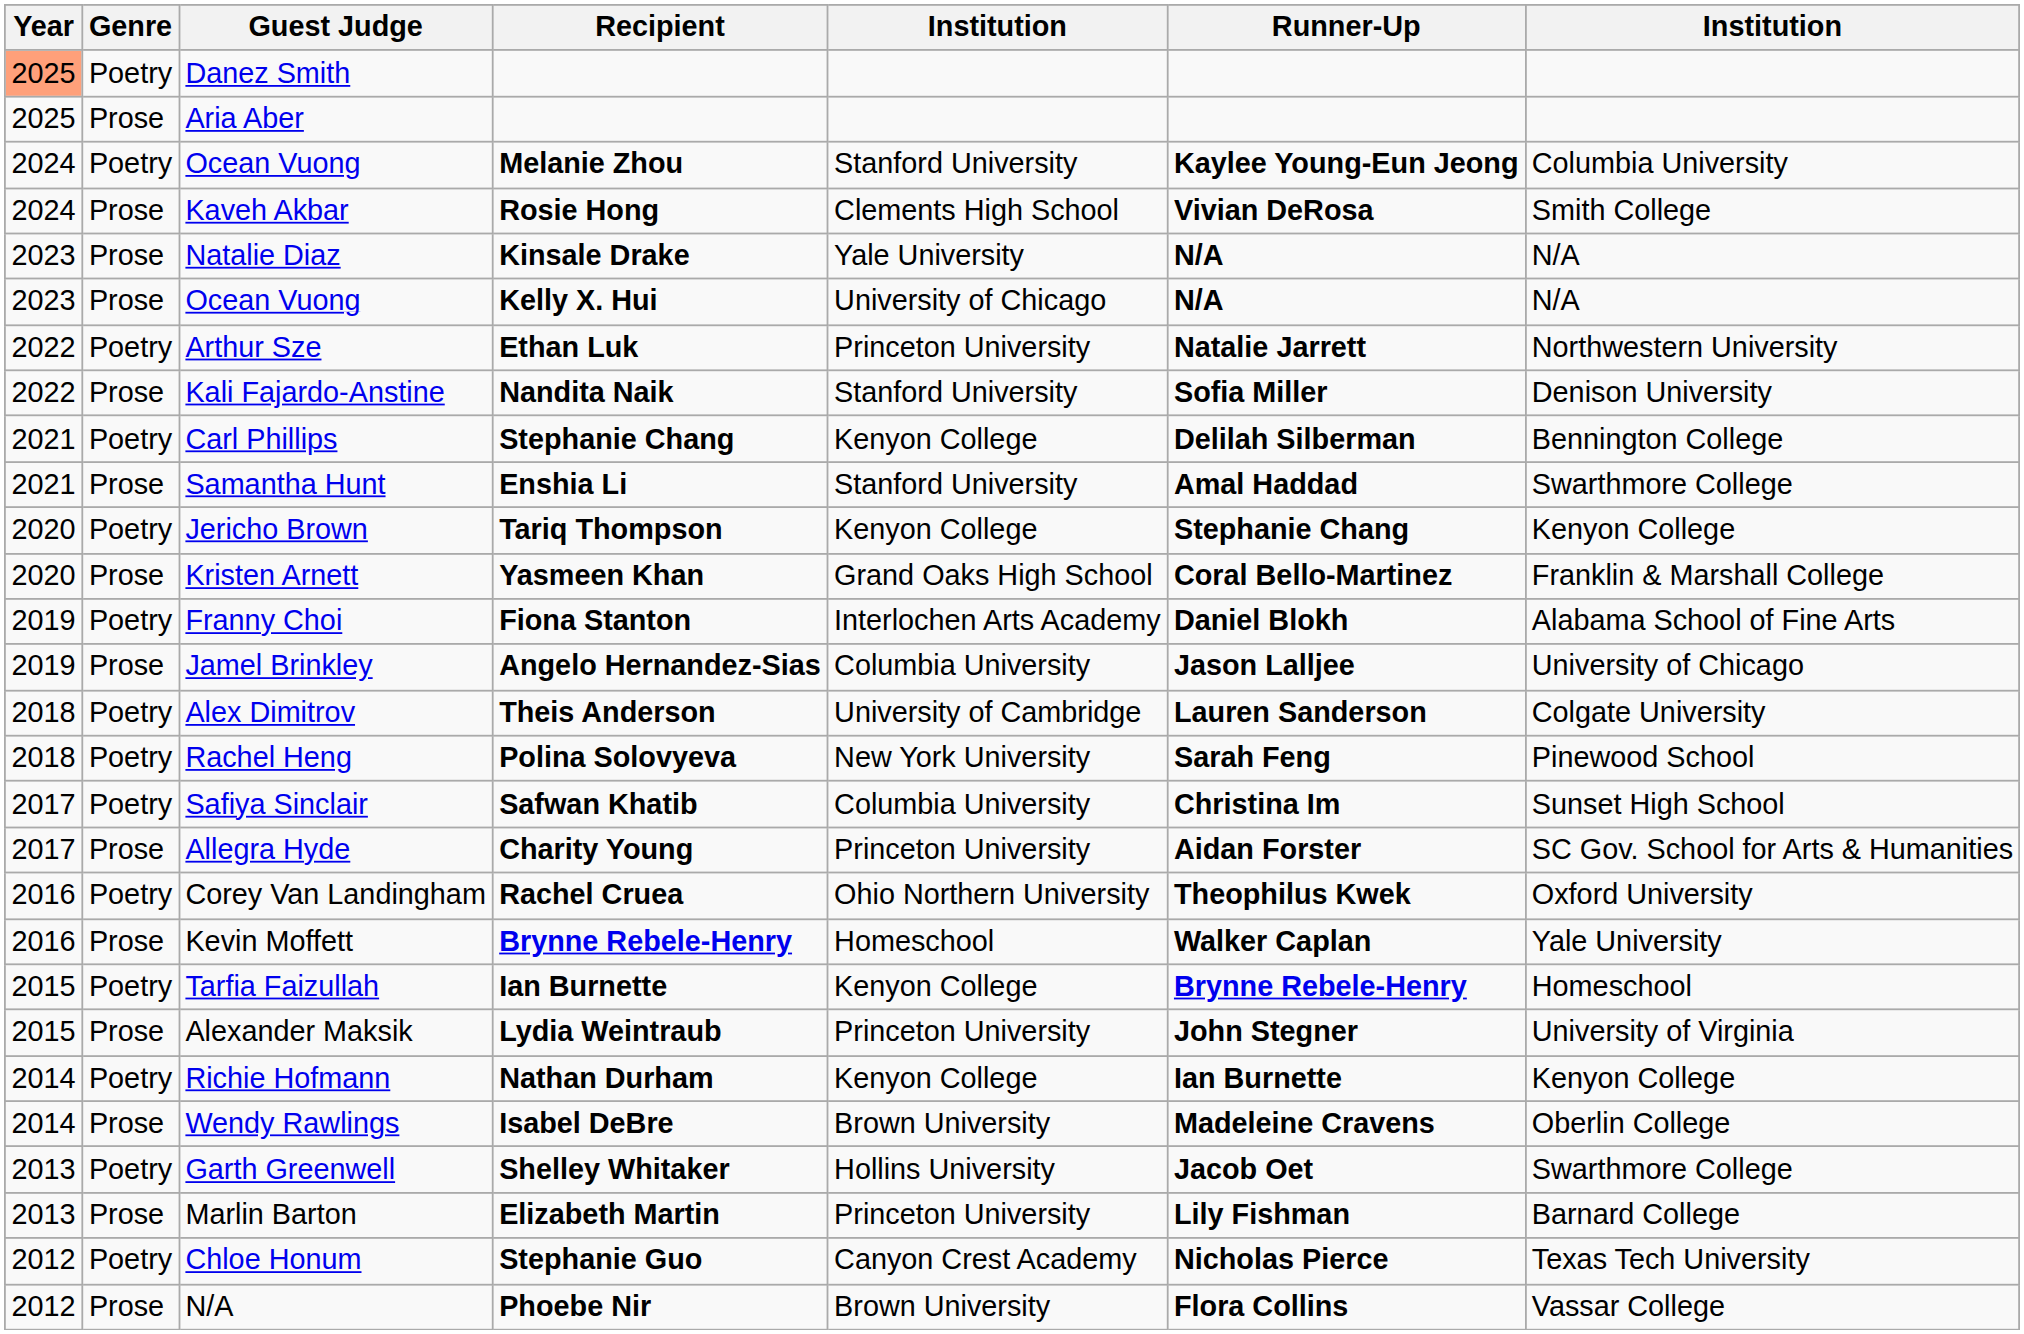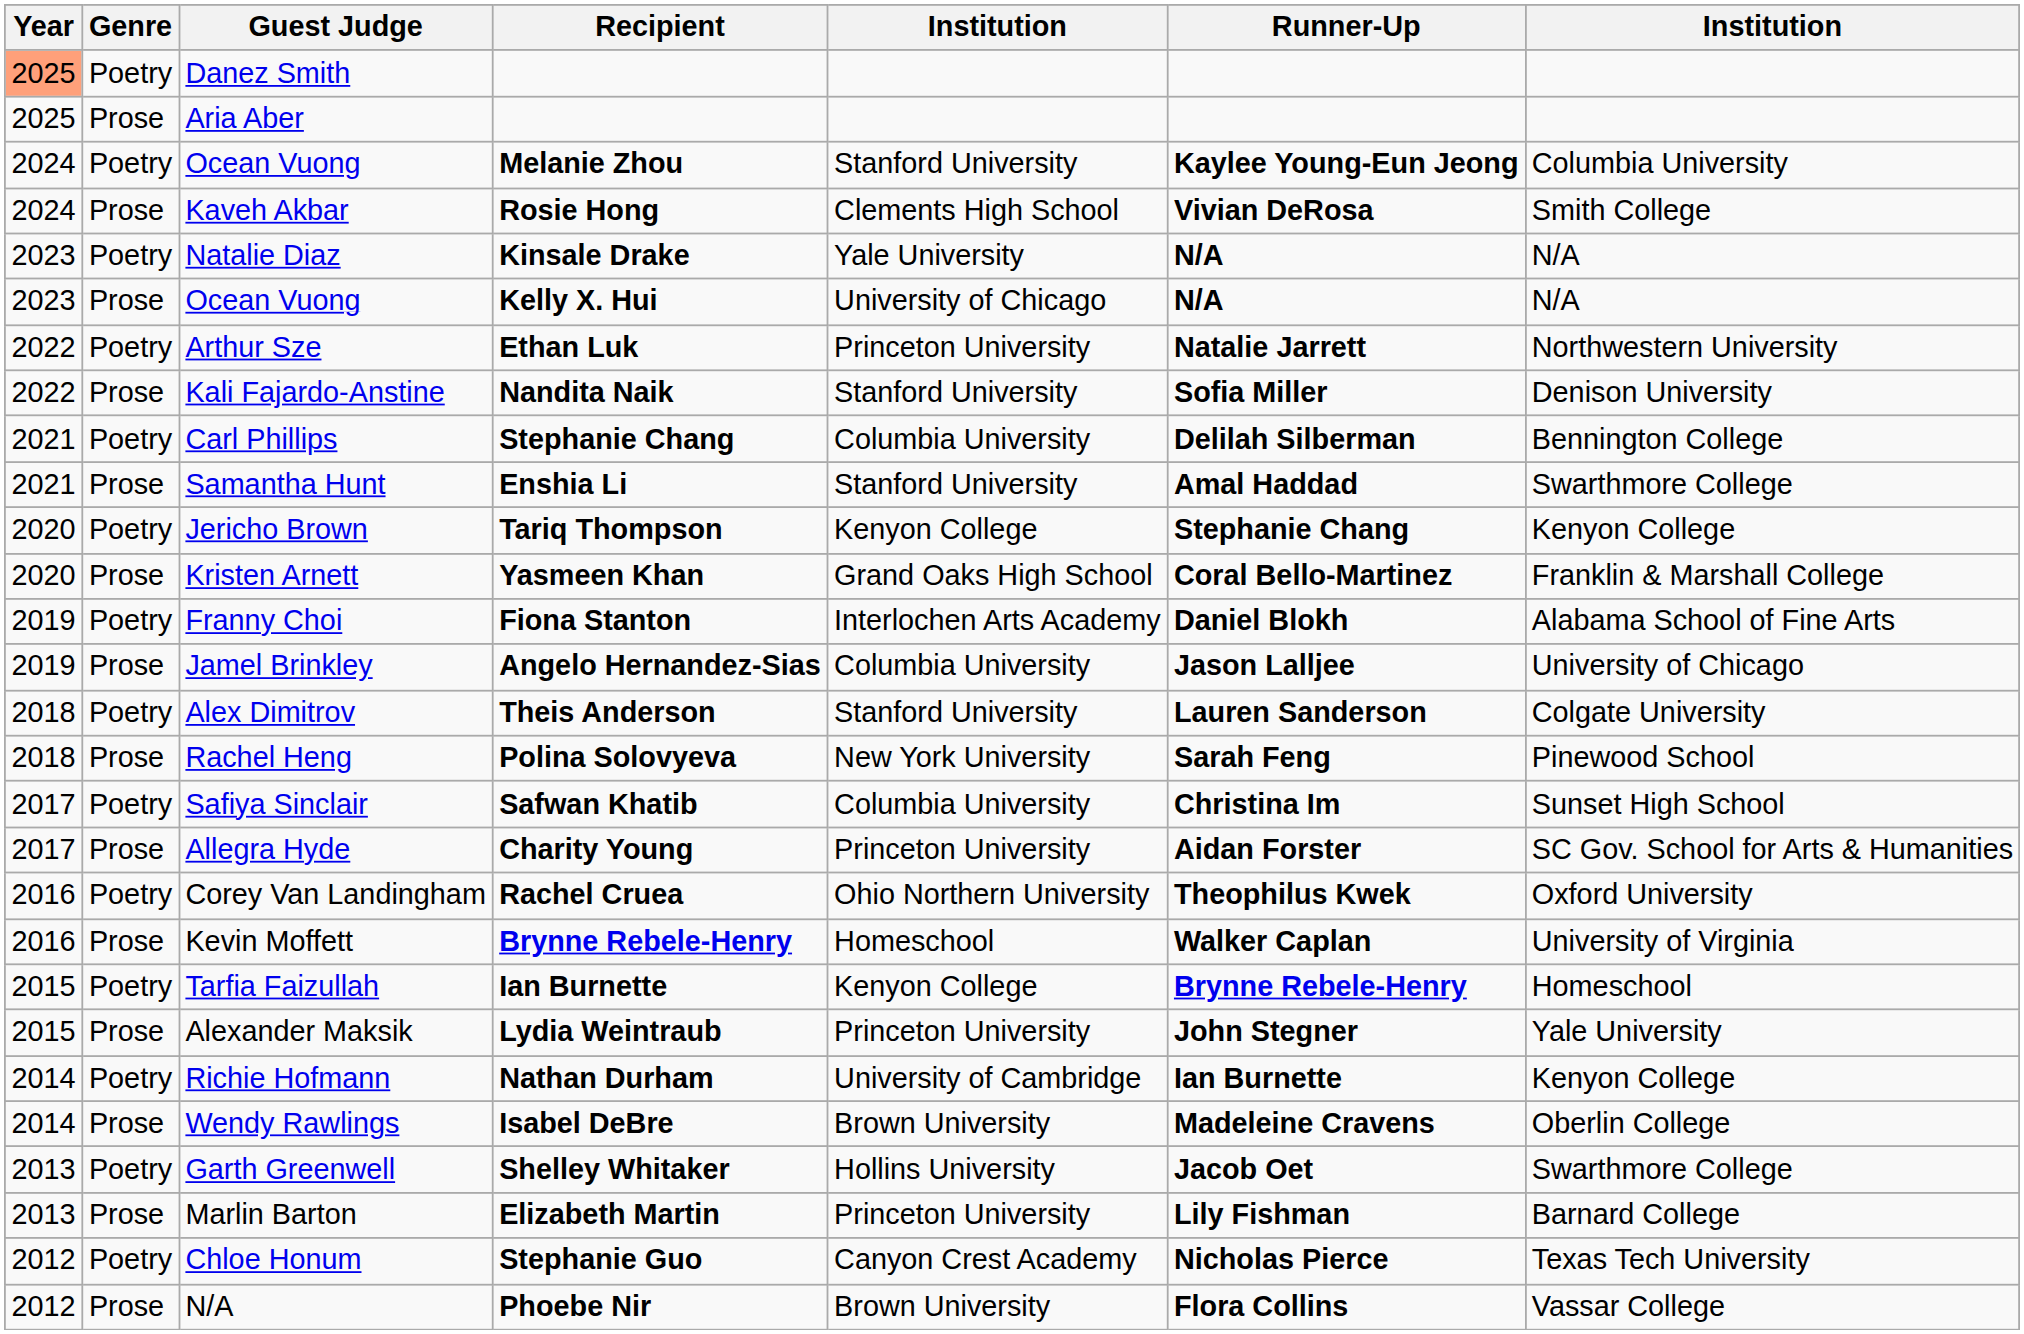Natalie Diaz | Genre: Prose -> Poetry
Carl Phillips | column 5: Kenyon College -> Columbia University
Alex Dimitrov | column 5: University of Cambridge -> Stanford University
Rachel Heng | Genre: Poetry -> Prose
Kevin Moffett | column 7: Yale University -> University of Virginia
Alexander Maksik | column 7: University of Virginia -> Yale University
Richie Hofmann | column 5: Kenyon College -> University of Cambridge
